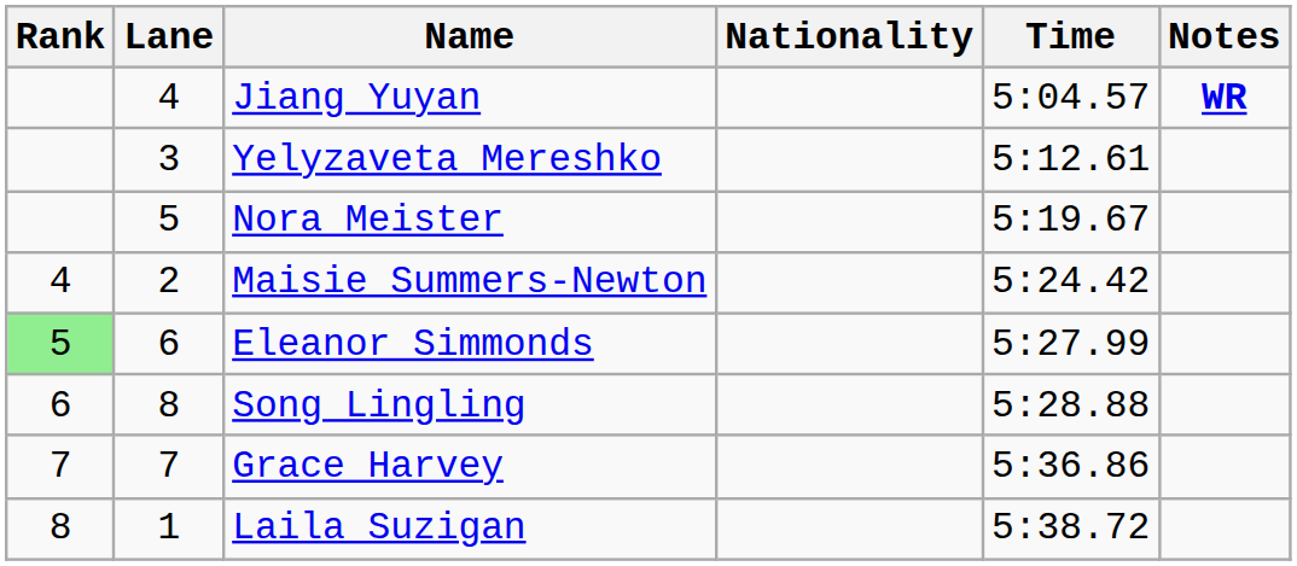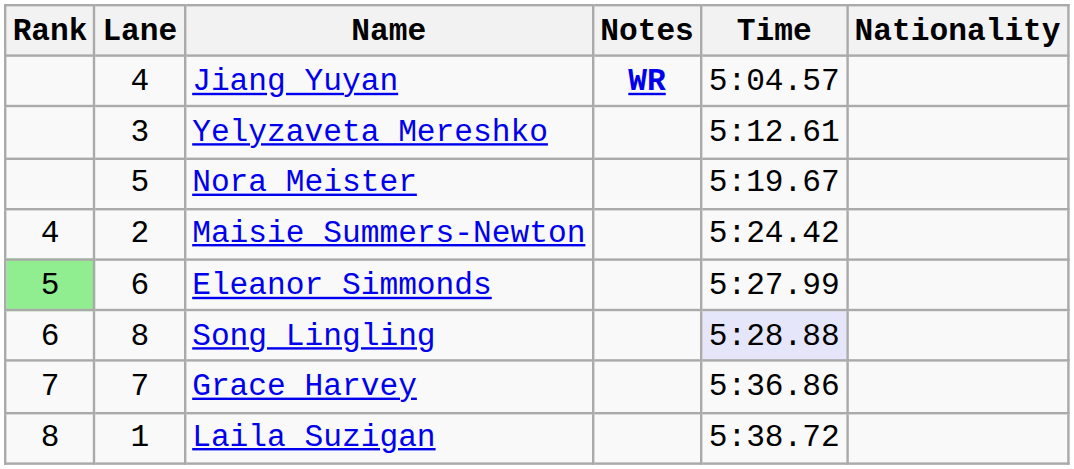columns swapped: Nationality <-> Notes
Song Lingling | Time: no background -> lavender background
